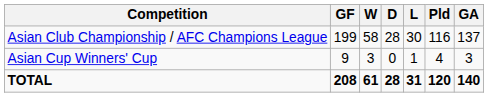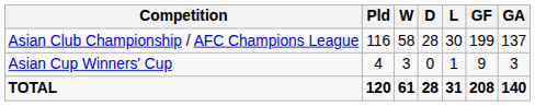columns swapped: Pld <-> GF
